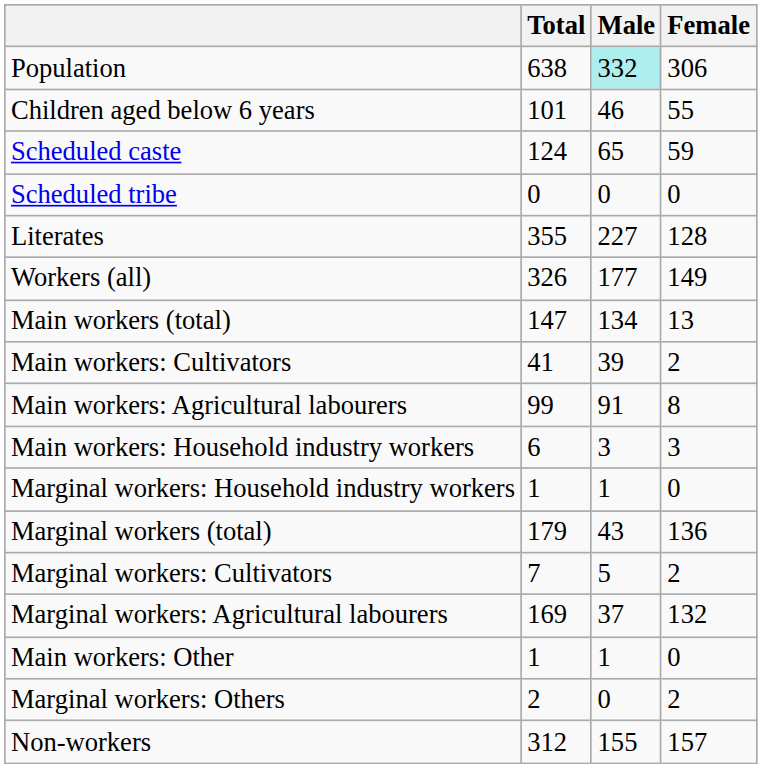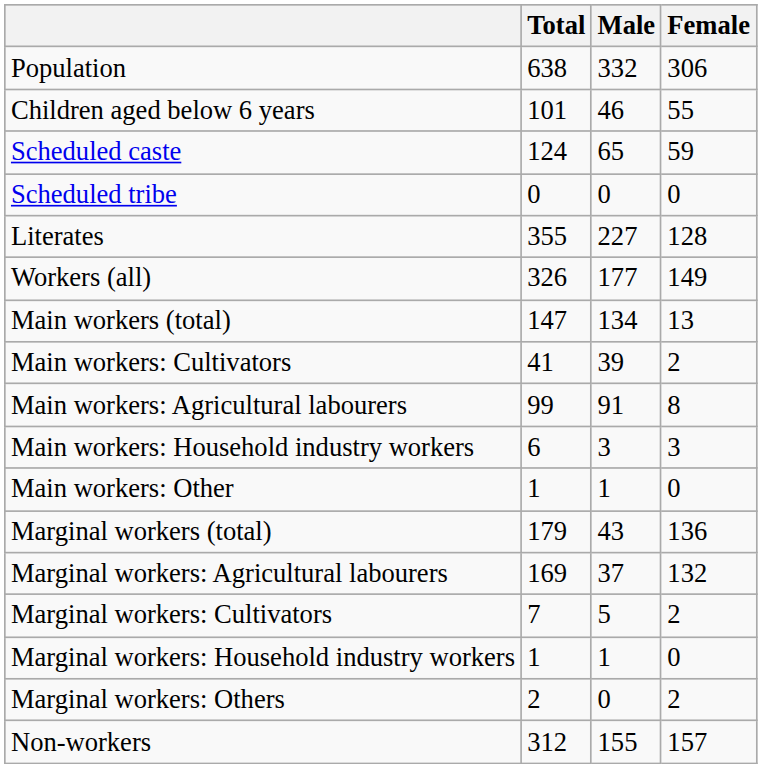Population | Male: paleturquoise background -> no background
rows swapped: Main workers: Other <-> Marginal workers: Household industry workers
rows swapped: Marginal workers: Cultivators <-> Marginal workers: Agricultural labourers
